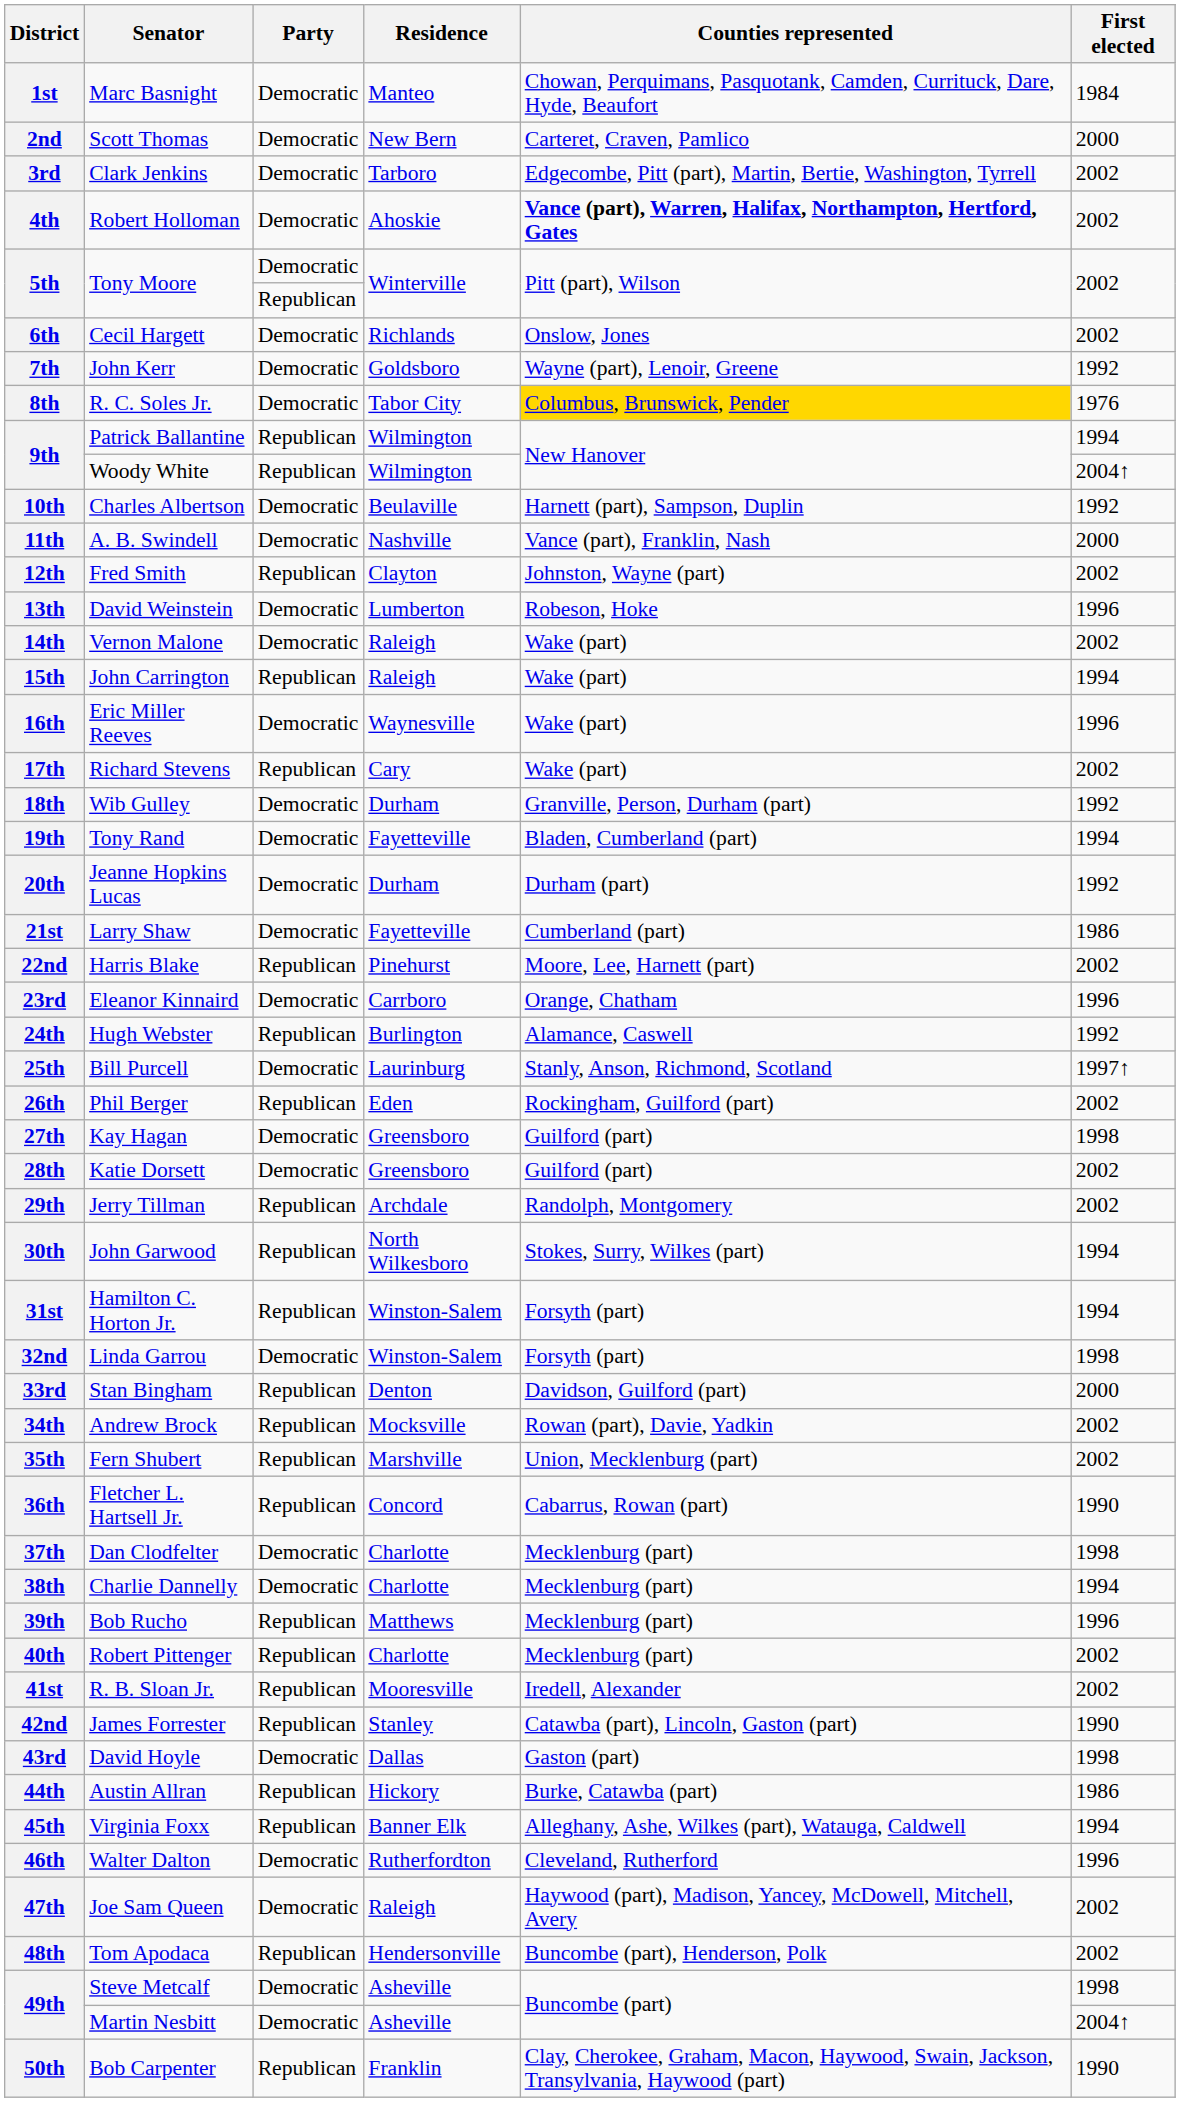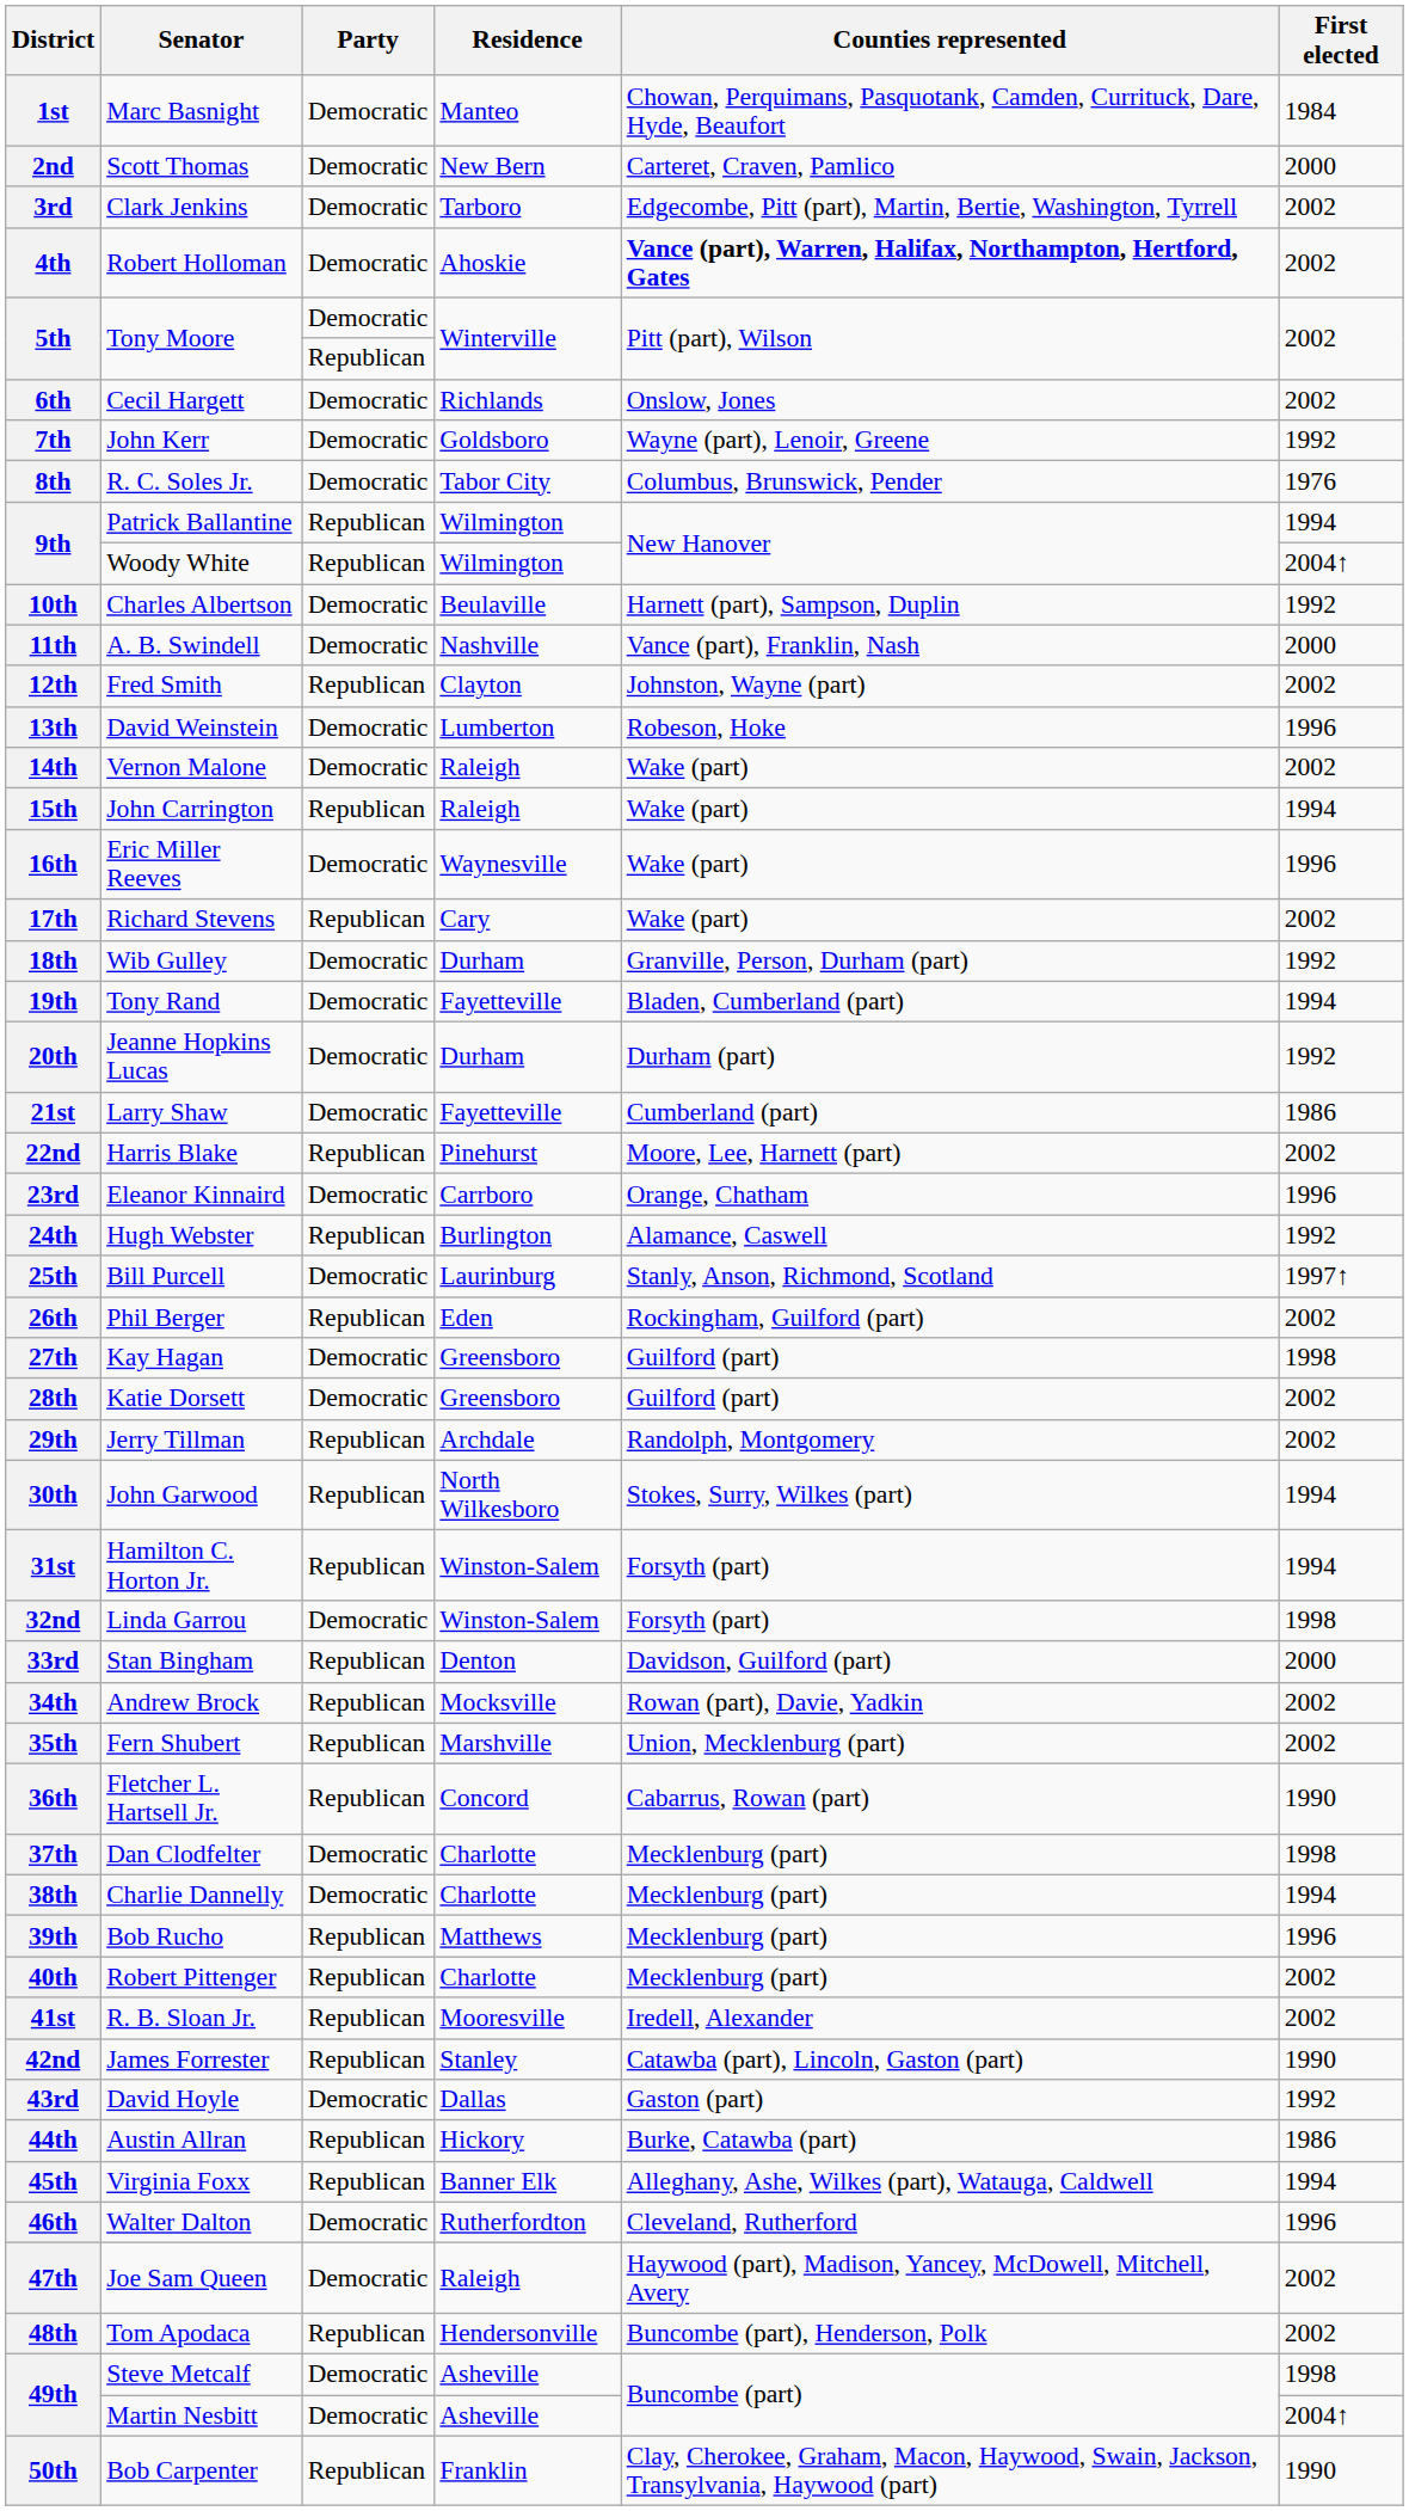R. C. Soles Jr. | Counties represented: gold background -> no background
David Hoyle | First elected: 1998 -> 1992
